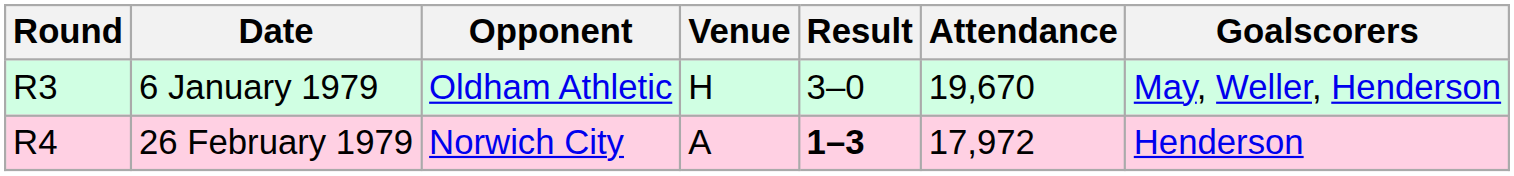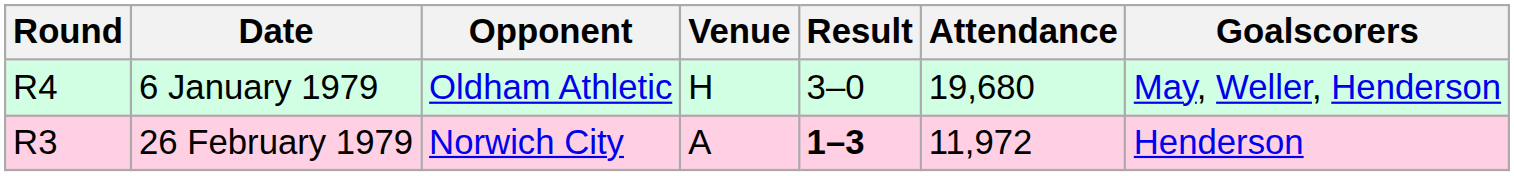6 January 1979 | Round: R3 -> R4
6 January 1979 | Attendance: 19,670 -> 19,680
26 February 1979 | Round: R4 -> R3
26 February 1979 | Attendance: 17,972 -> 11,972
